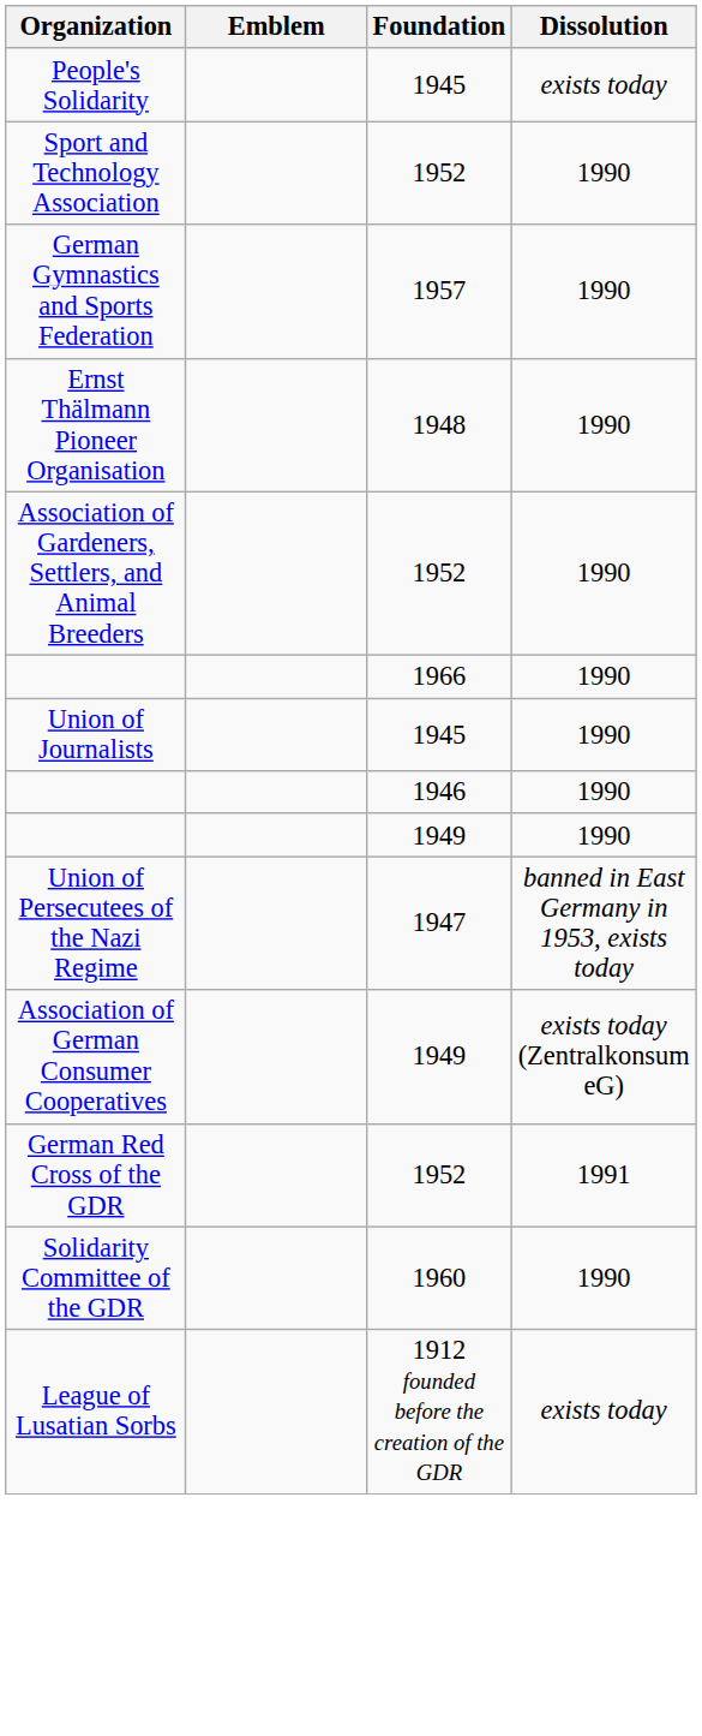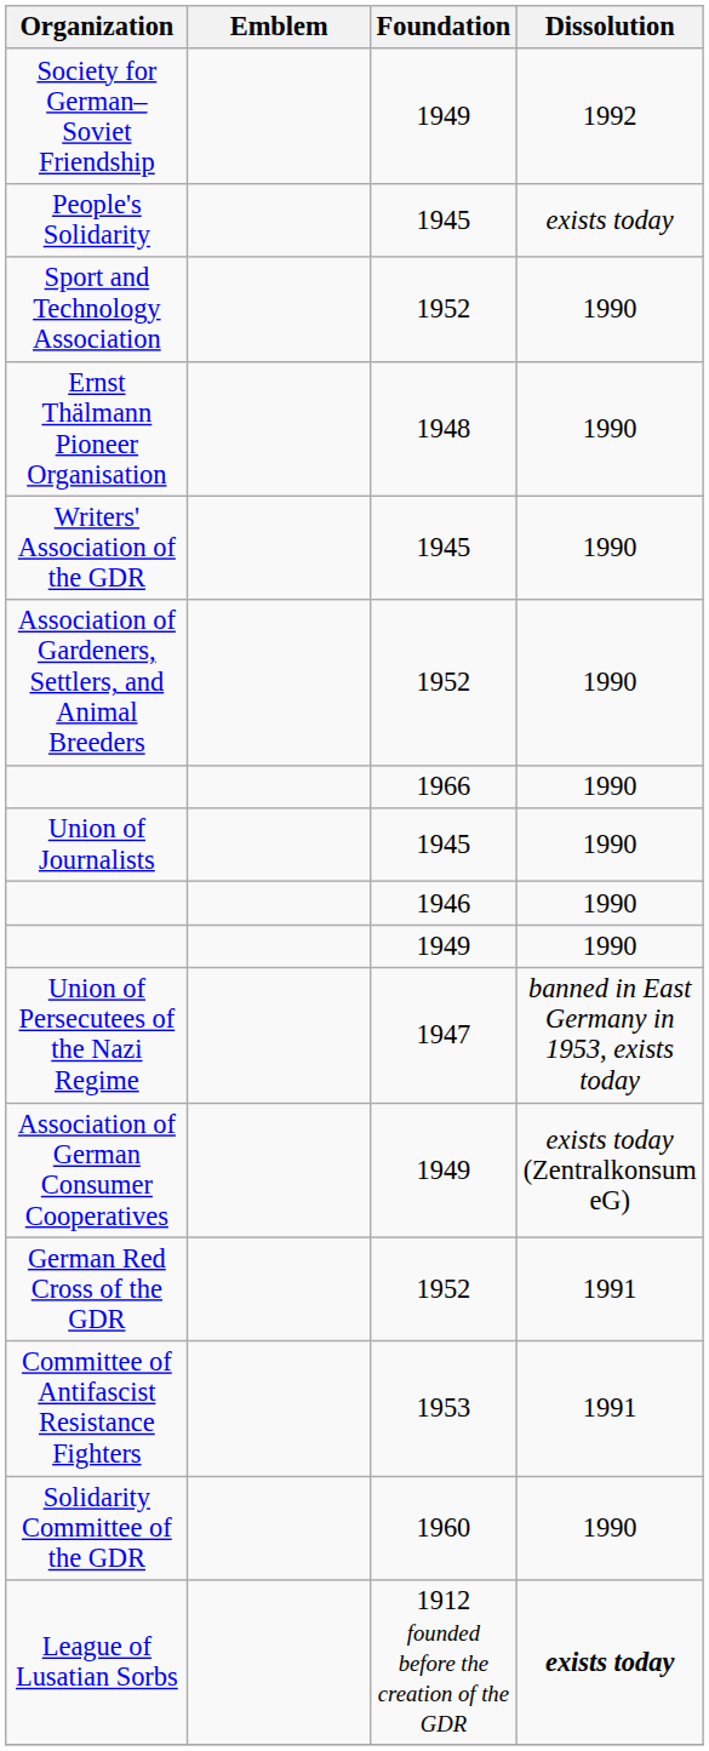+ row: Society for German–Soviet Friendship | 1949 | 1992
- row: German Gymnastics and Sports Federation | 1957 | 1990
+ row: Writers' Association of the GDR | 1945 | 1990
+ row: Committee of Antifascist Resistance Fighters | 1953 | 1991
League of Lusatian Sorbs | Dissolution: normal -> bold
